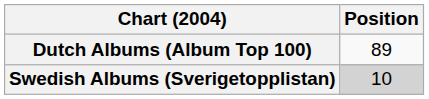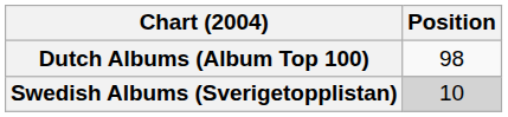Dutch Albums (Album Top 100) | Position: 89 -> 98
